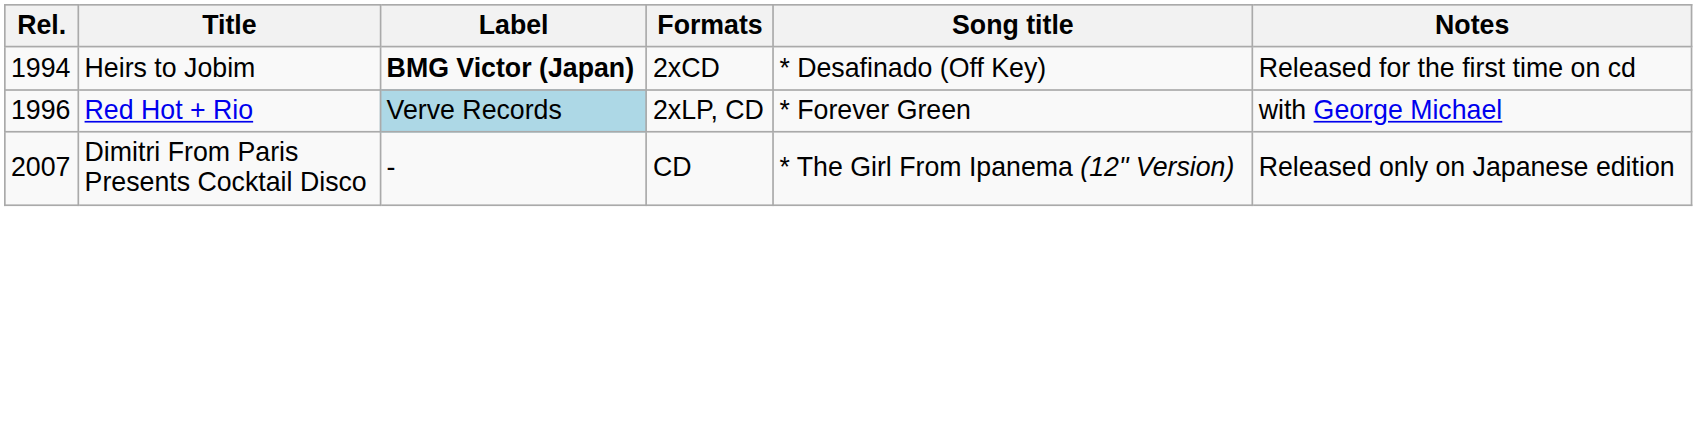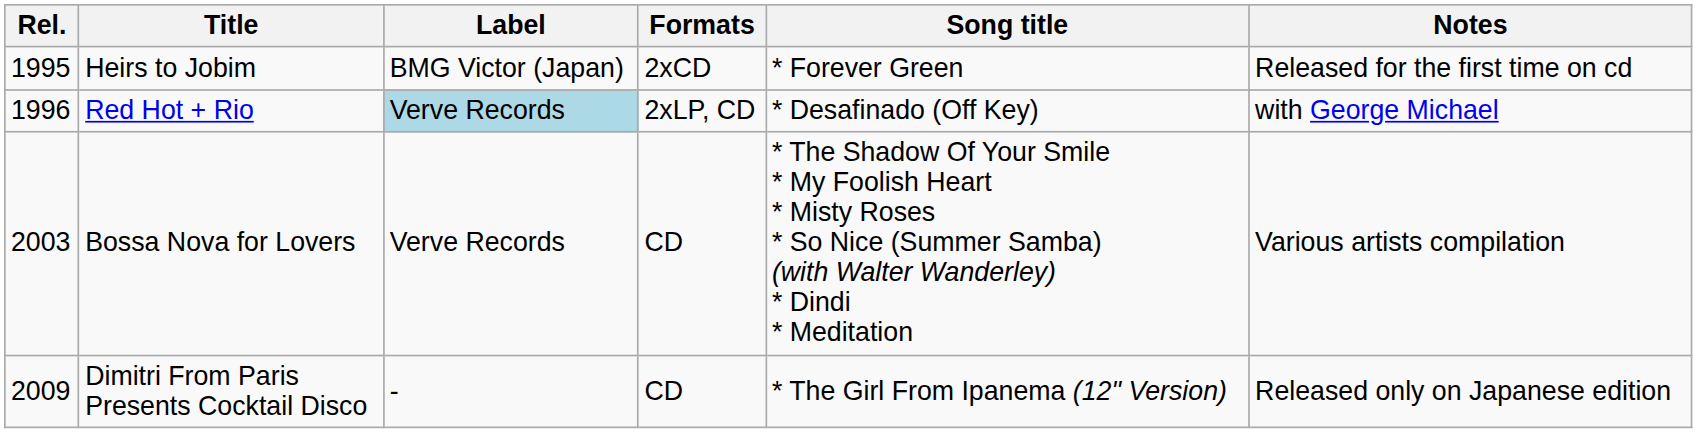Heirs to Jobim | Rel.: 1994 -> 1995
Heirs to Jobim | Label: bold -> normal
Heirs to Jobim | Song title: * Desafinado (Off Key) -> * Forever Green
Red Hot + Rio | Song title: * Forever Green -> * Desafinado (Off Key)
+ row: 2003 | Bossa Nova for Lovers | Verve Records | CD | * The Shadow Of Your Smile * My Foolish Heart * Misty Roses * So Nice (Summer Samba) (with Walter Wanderley) * Dindi * Meditation | Various artists compilation
Dimitri From Paris Presents Cocktail Disco | Rel.: 2007 -> 2009
